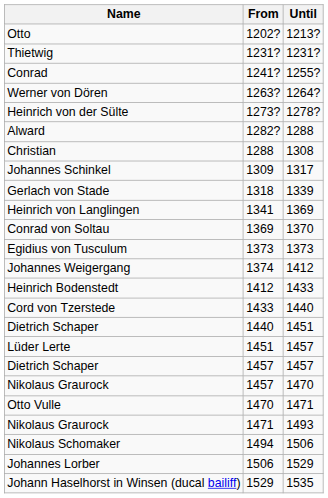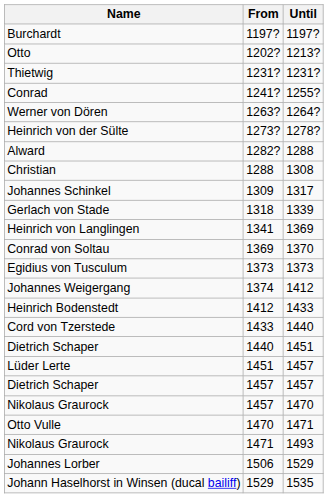+ row: Burchardt | 1197? | 1197?
- row: Nikolaus Schomaker | 1494 | 1506
